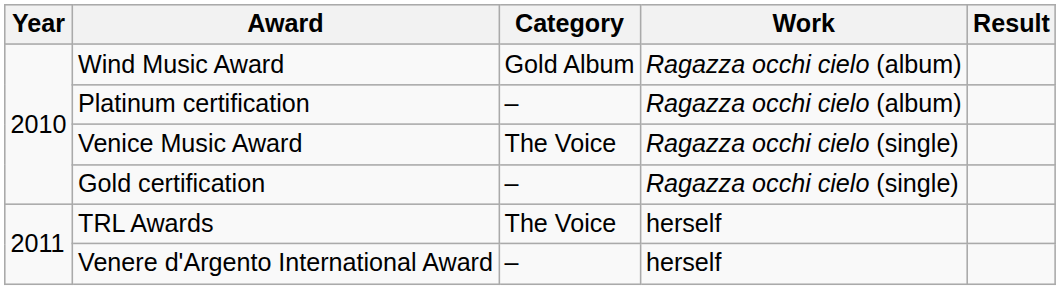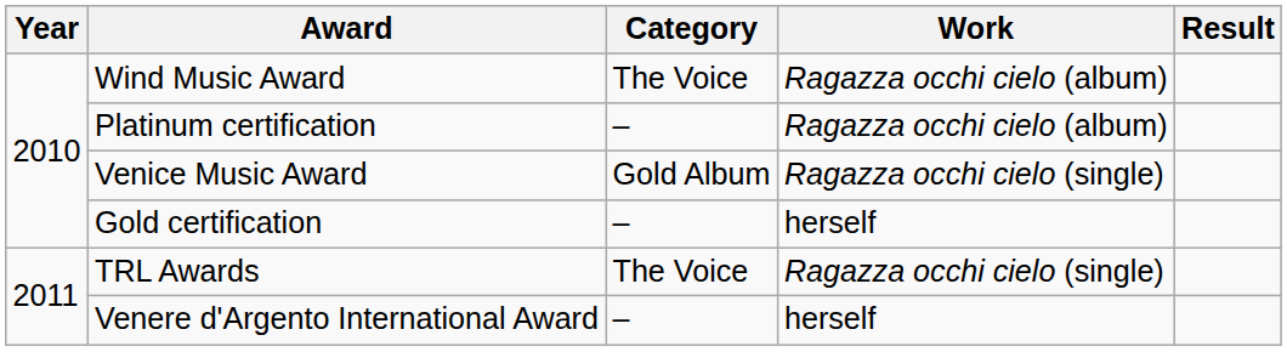Wind Music Award | Category: Gold Album -> The Voice
Venice Music Award | Category: The Voice -> Gold Album
Gold certification | Work: Ragazza occhi cielo (single) -> herself
TRL Awards | Work: herself -> Ragazza occhi cielo (single)
